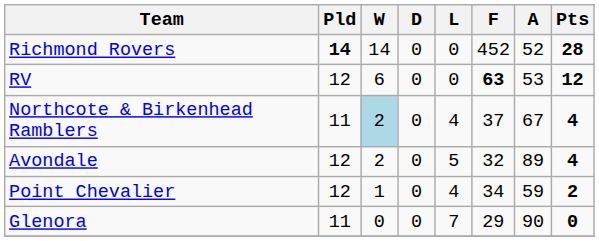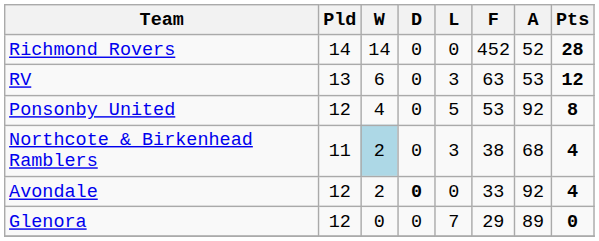Richmond Rovers | Pld: bold -> normal
RV | Pld: 12 -> 13
RV | L: 0 -> 3
RV | F: bold -> normal
+ row: Ponsonby United | 12 | 4 | 0 | 5 | 53 | 92 | 8
Northcote & Birkenhead Ramblers | L: 4 -> 3
Northcote & Birkenhead Ramblers | F: 37 -> 38
Northcote & Birkenhead Ramblers | A: 67 -> 68
Avondale | D: normal -> bold
Avondale | L: 5 -> 0
Avondale | F: 32 -> 33
Avondale | A: 89 -> 92
- row: Point Chevalier | 12 | 1 | 0 | 4 | 34 | 59 | 2
Glenora | Pld: 11 -> 12
Glenora | A: 90 -> 89
